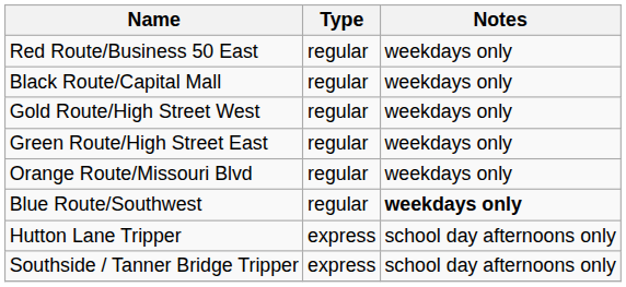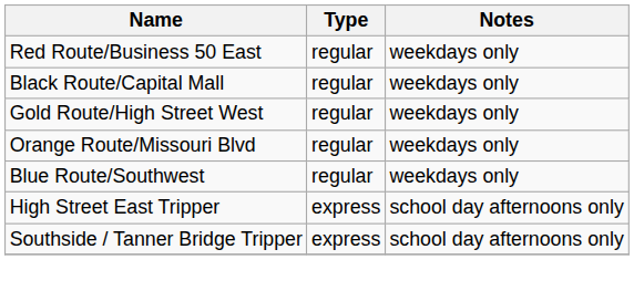- row: Green Route/High Street East | regular | weekdays only
Blue Route/Southwest | Notes: bold -> normal
+ row: High Street East Tripper | express | school day afternoons only
- row: Hutton Lane Tripper | express | school day afternoons only
